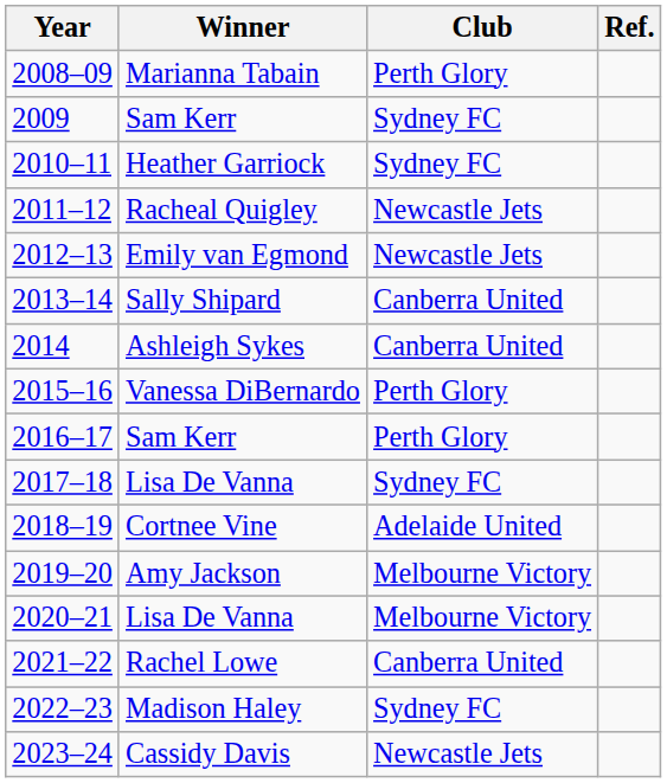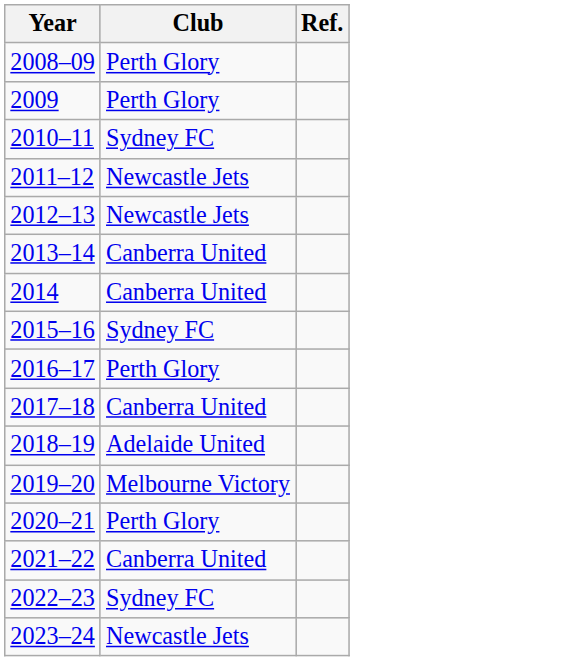- column: Winner | Marianna Tabain | Sam Kerr | Heather Garriock | Racheal Quigley | Emily van Egmond | Sally Shipard | Ashleigh Sykes | Vanessa DiBernardo | Sam Kerr | Lisa De Vanna | Cortnee Vine | Amy Jackson | Lisa De Vanna | Rachel Lowe | Madison Haley | Cassidy Davis
2009 | Club: Sydney FC -> Perth Glory
2015–16 | Club: Perth Glory -> Sydney FC
2017–18 | Club: Sydney FC -> Canberra United
2020–21 | Club: Melbourne Victory -> Perth Glory
